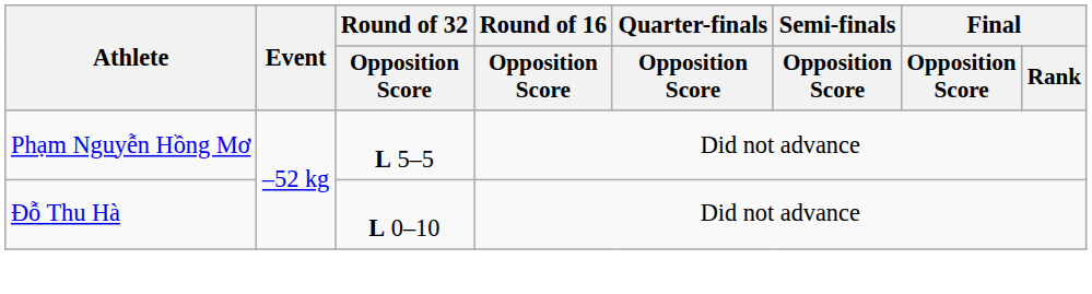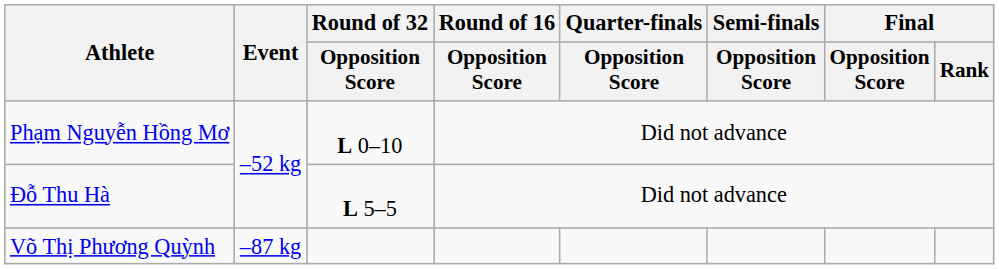Phạm Nguyễn Hồng Mơ | Round of 32 / Opposition Score: L 5–5 -> L 0–10
Đỗ Thu Hà | Round of 32 / Opposition Score: L 0–10 -> L 5–5
+ row: Võ Thị Phương Quỳnh | –87 kg
